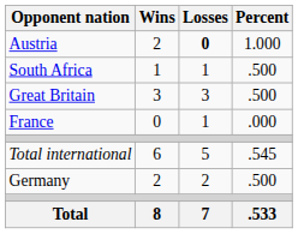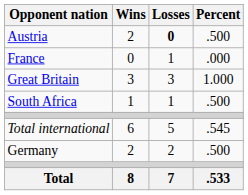Austria | Percent: 1.000 -> .500
rows swapped: France <-> South Africa
Great Britain | Percent: .500 -> 1.000
